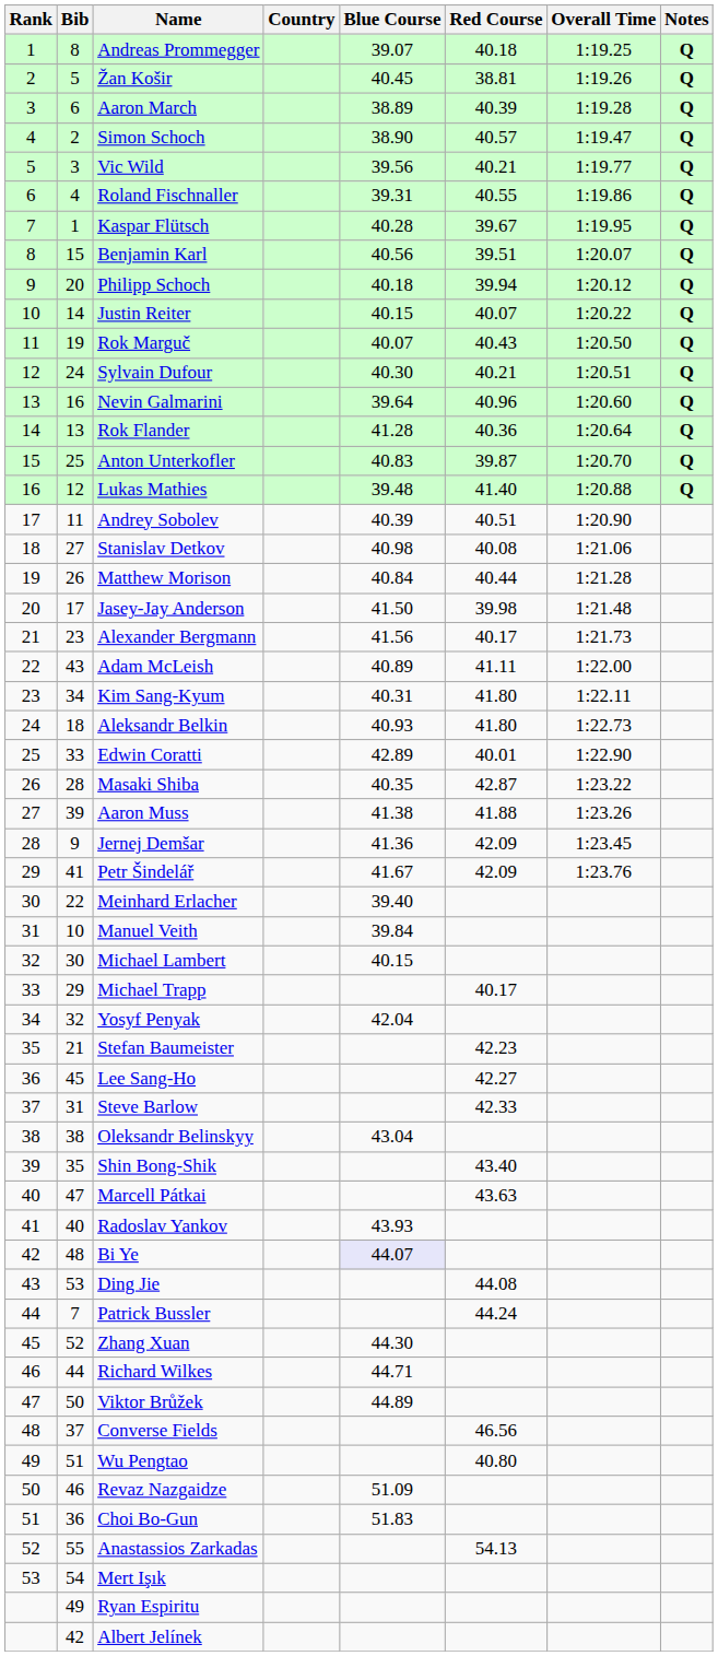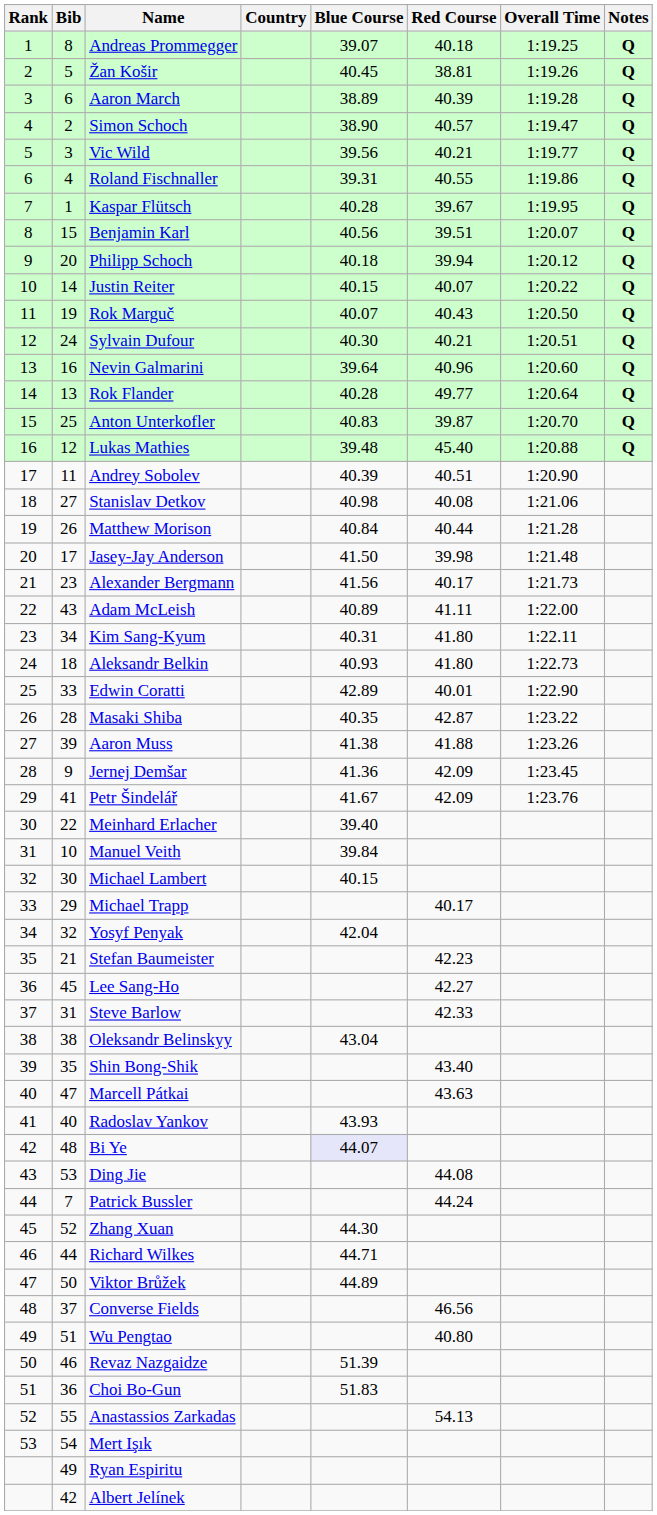Rok Flander | Blue Course: 41.28 -> 40.28
Rok Flander | Red Course: 40.36 -> 49.77
Lukas Mathies | Red Course: 41.40 -> 45.40
Revaz Nazgaidze | Blue Course: 51.09 -> 51.39
